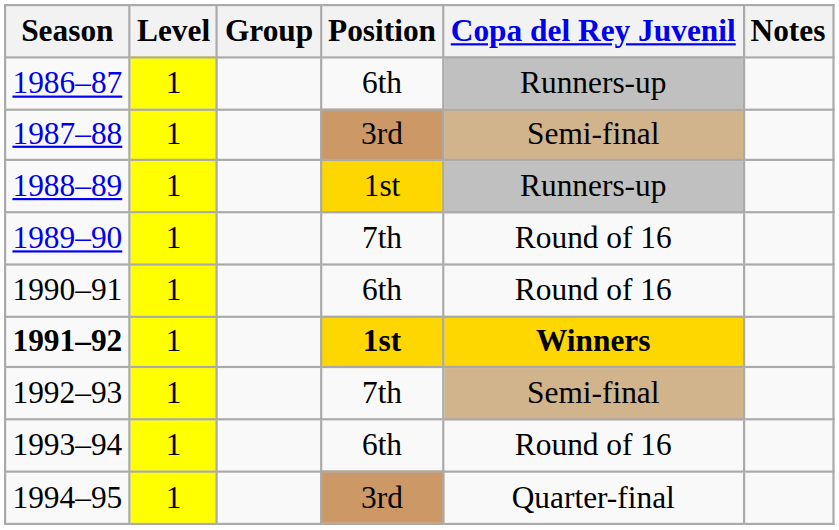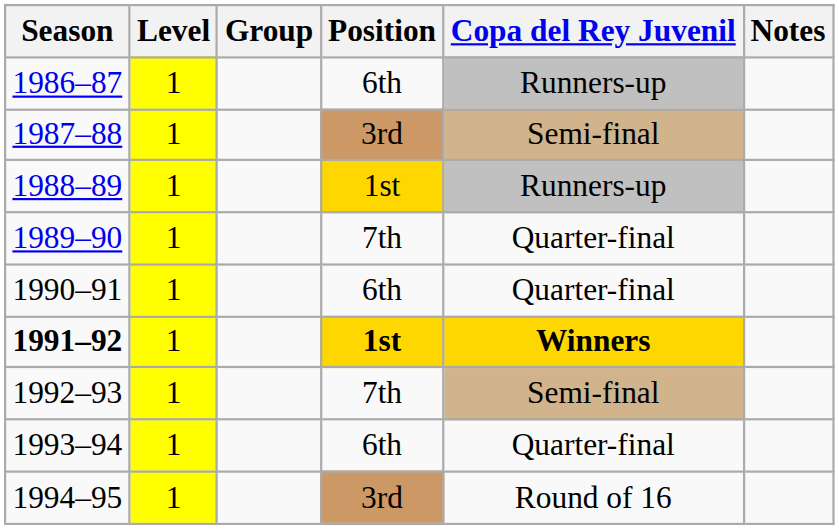1989–90 | Copa del Rey Juvenil: Round of 16 -> Quarter-final
1990–91 | Copa del Rey Juvenil: Round of 16 -> Quarter-final
1993–94 | Copa del Rey Juvenil: Round of 16 -> Quarter-final
1994–95 | Copa del Rey Juvenil: Quarter-final -> Round of 16
